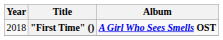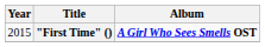"First Time" () | Year: 2018 -> 2015
